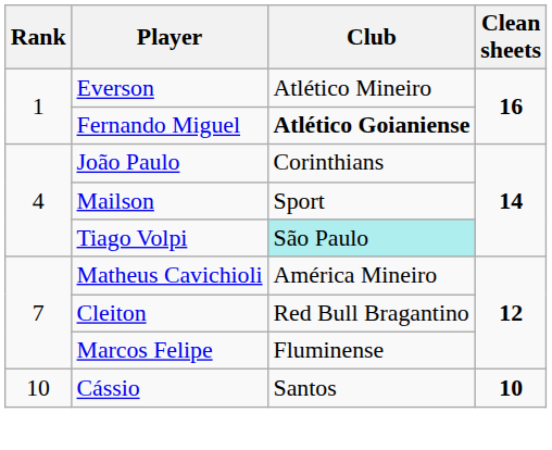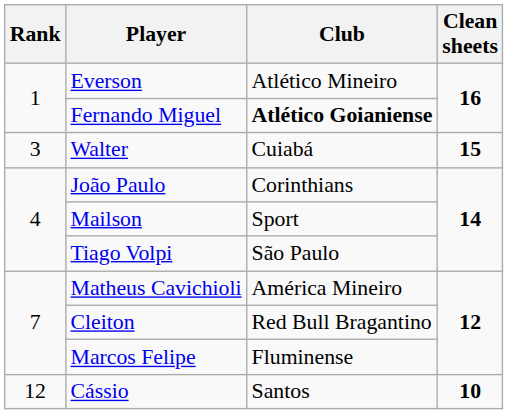+ row: 3 | Walter | Cuiabá | 15
Tiago Volpi | Club: paleturquoise background -> no background
Cássio | Rank: 10 -> 12
